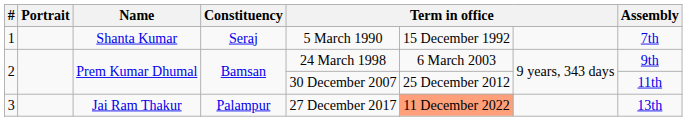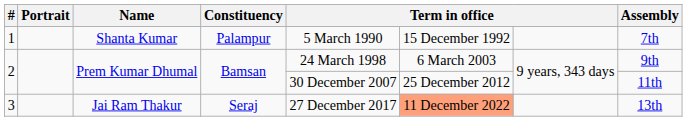1 | Constituency: Seraj -> Palampur
3 | Constituency: Palampur -> Seraj
